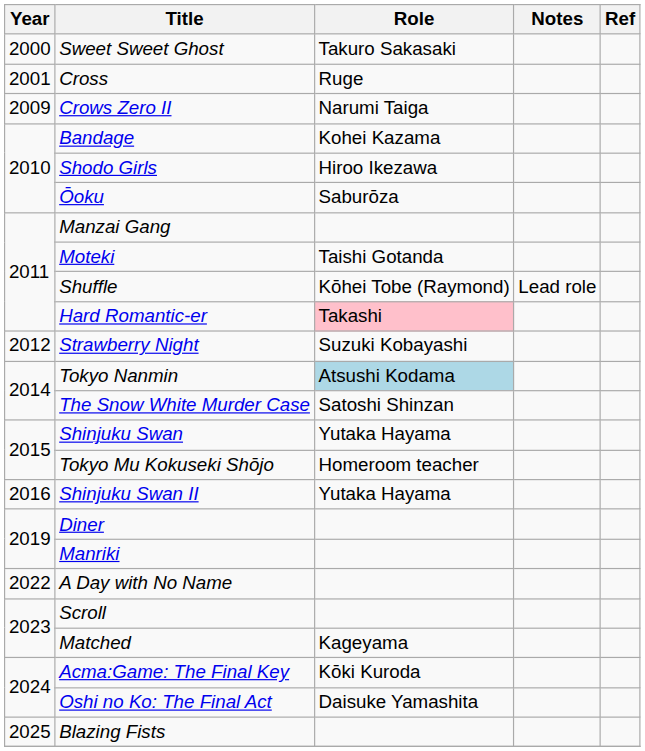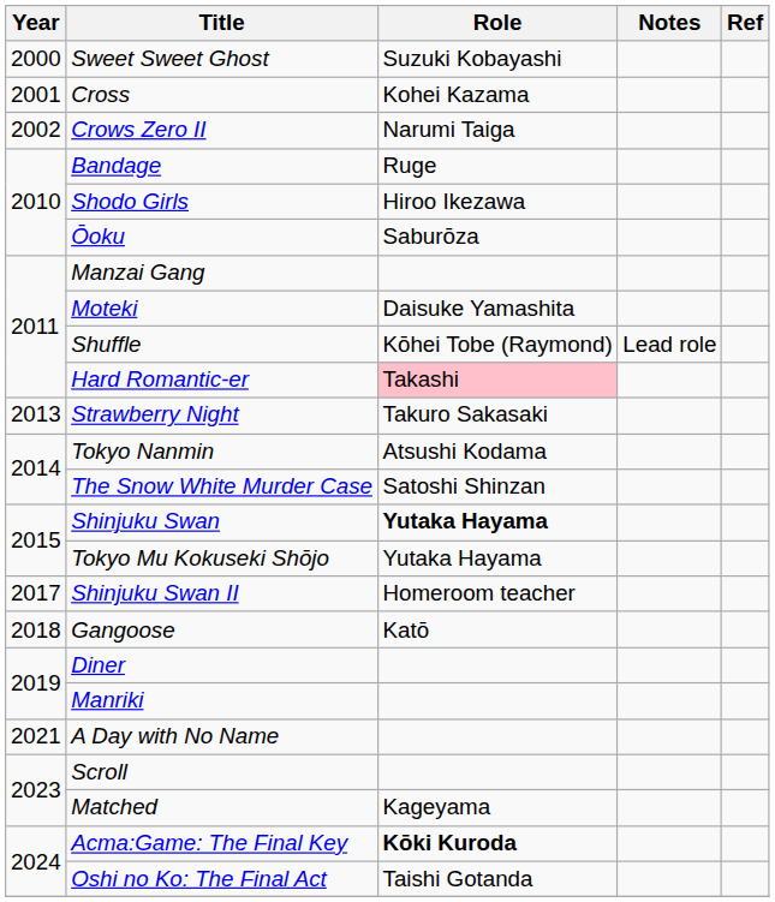Sweet Sweet Ghost | Role: Takuro Sakasaki -> Suzuki Kobayashi
Cross | Role: Ruge -> Kohei Kazama
Crows Zero II | Year: 2009 -> 2002
Bandage | Role: Kohei Kazama -> Ruge
Moteki | Role: Taishi Gotanda -> Daisuke Yamashita
Strawberry Night | Year: 2012 -> 2013
Strawberry Night | Role: Suzuki Kobayashi -> Takuro Sakasaki
Tokyo Nanmin | Role: lightblue background -> no background
Shinjuku Swan | Role: normal -> bold
Tokyo Mu Kokuseki Shōjo | Role: Homeroom teacher -> Yutaka Hayama
Shinjuku Swan II | Year: 2016 -> 2017
Shinjuku Swan II | Role: Yutaka Hayama -> Homeroom teacher
+ row: 2018 | Gangoose | Katō
A Day with No Name | Year: 2022 -> 2021
Acma:Game: The Final Key | Role: normal -> bold
Oshi no Ko: The Final Act | Role: Daisuke Yamashita -> Taishi Gotanda
- row: 2025 | Blazing Fists
